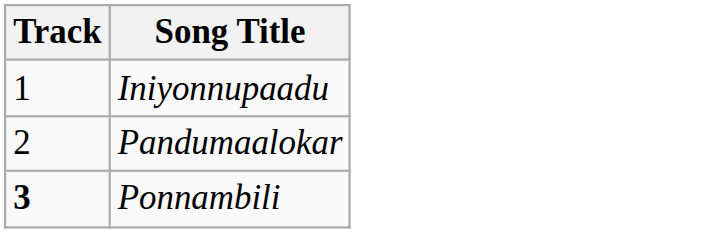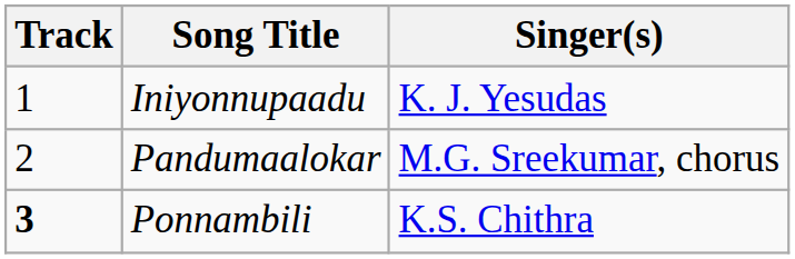+ column: Singer(s) | K. J. Yesudas | M.G. Sreekumar, chorus | K.S. Chithra
